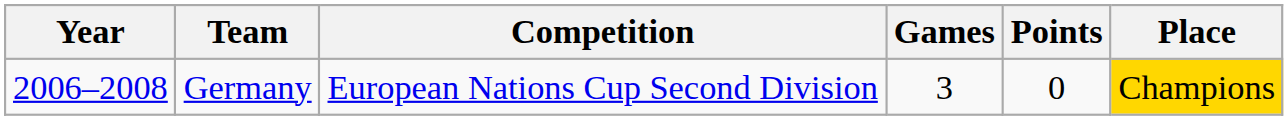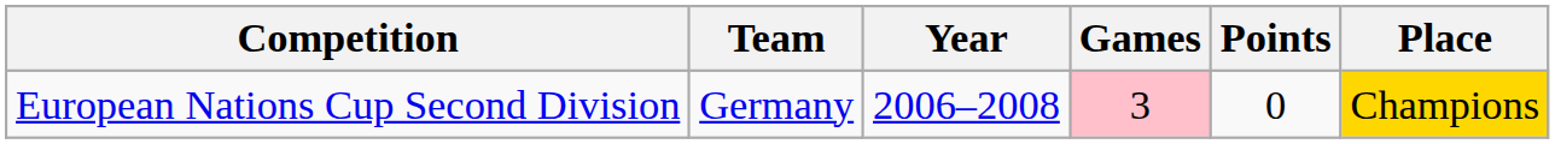columns swapped: Year <-> Competition
Germany | Games: no background -> pink background
